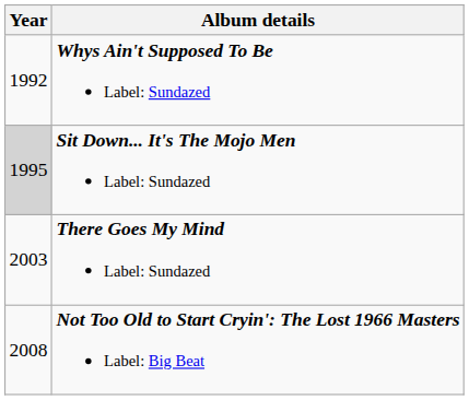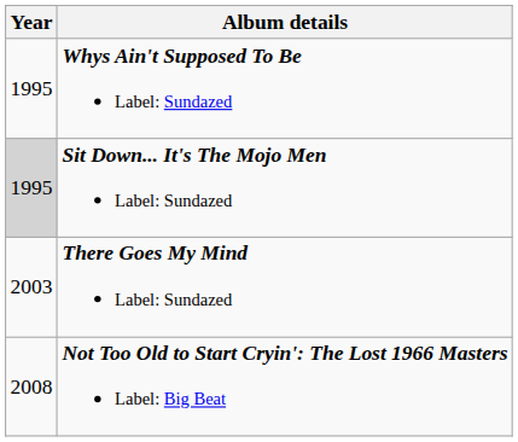Whys Ain't Supposed To Be Label: Sundazed | Year: 1992 -> 1995
